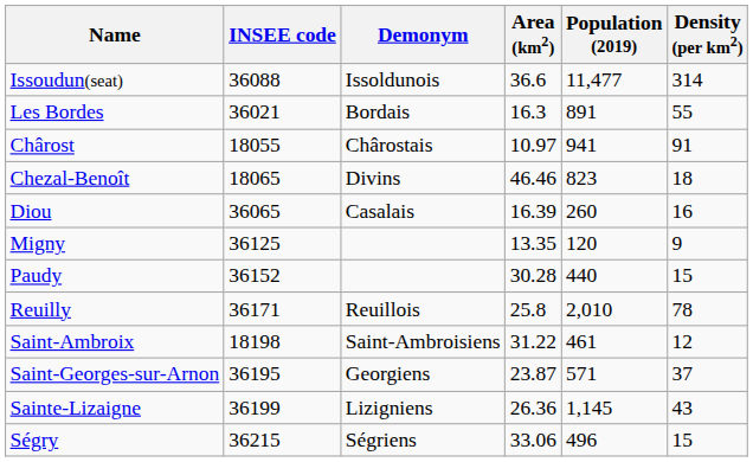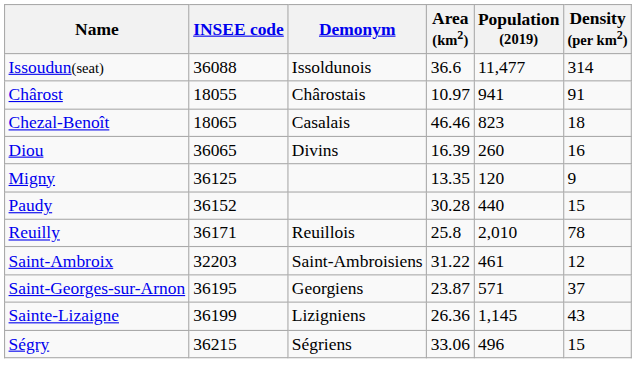- row: Les Bordes | 36021 | Bordais | 16.3 | 891 | 55
Chezal-Benoît | Demonym: Divins -> Casalais
Diou | Demonym: Casalais -> Divins
Saint-Ambroix | INSEE code: 18198 -> 32203
